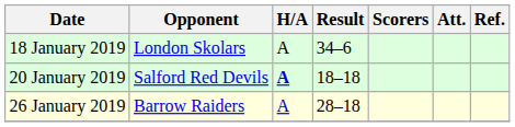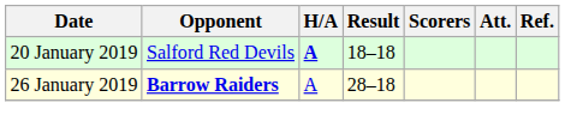- row: 18 January 2019 | London Skolars | A | 34–6
26 January 2019 | Opponent: normal -> bold
